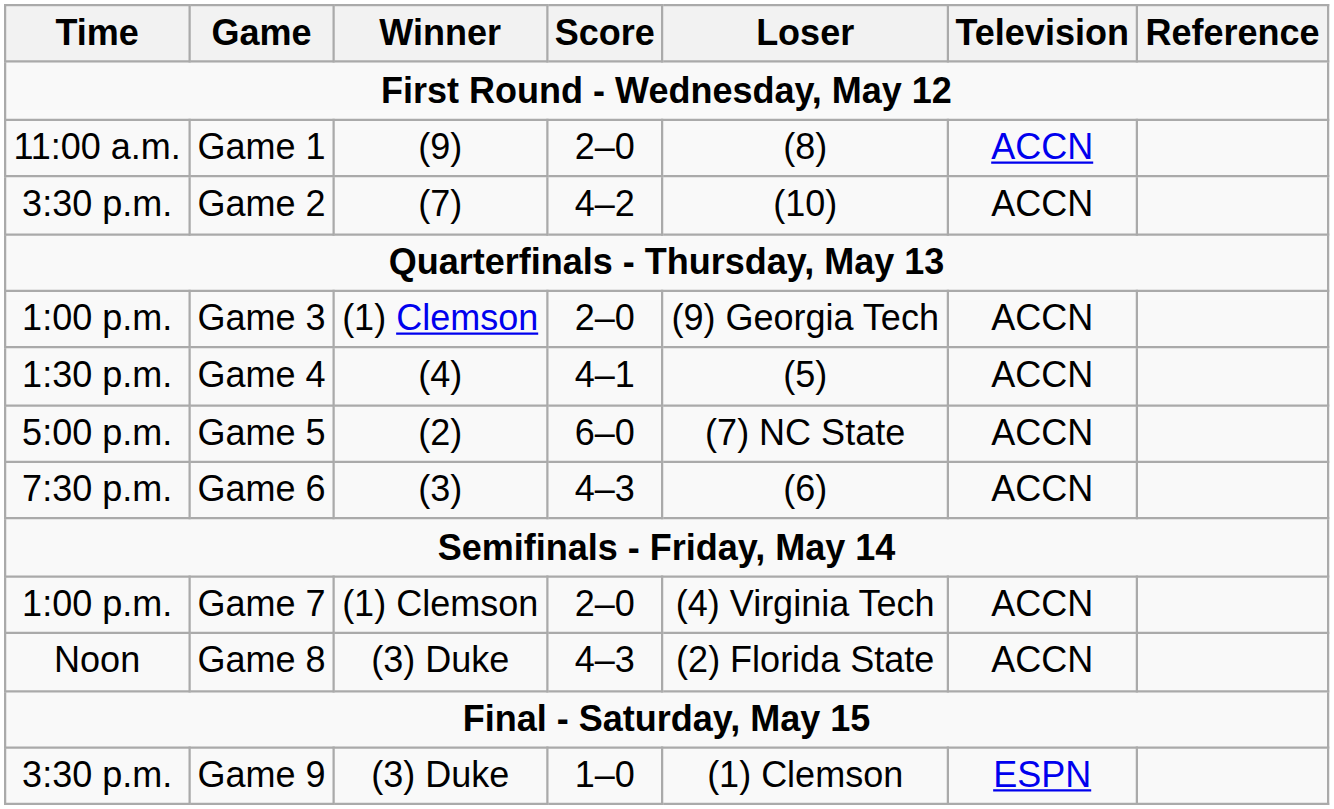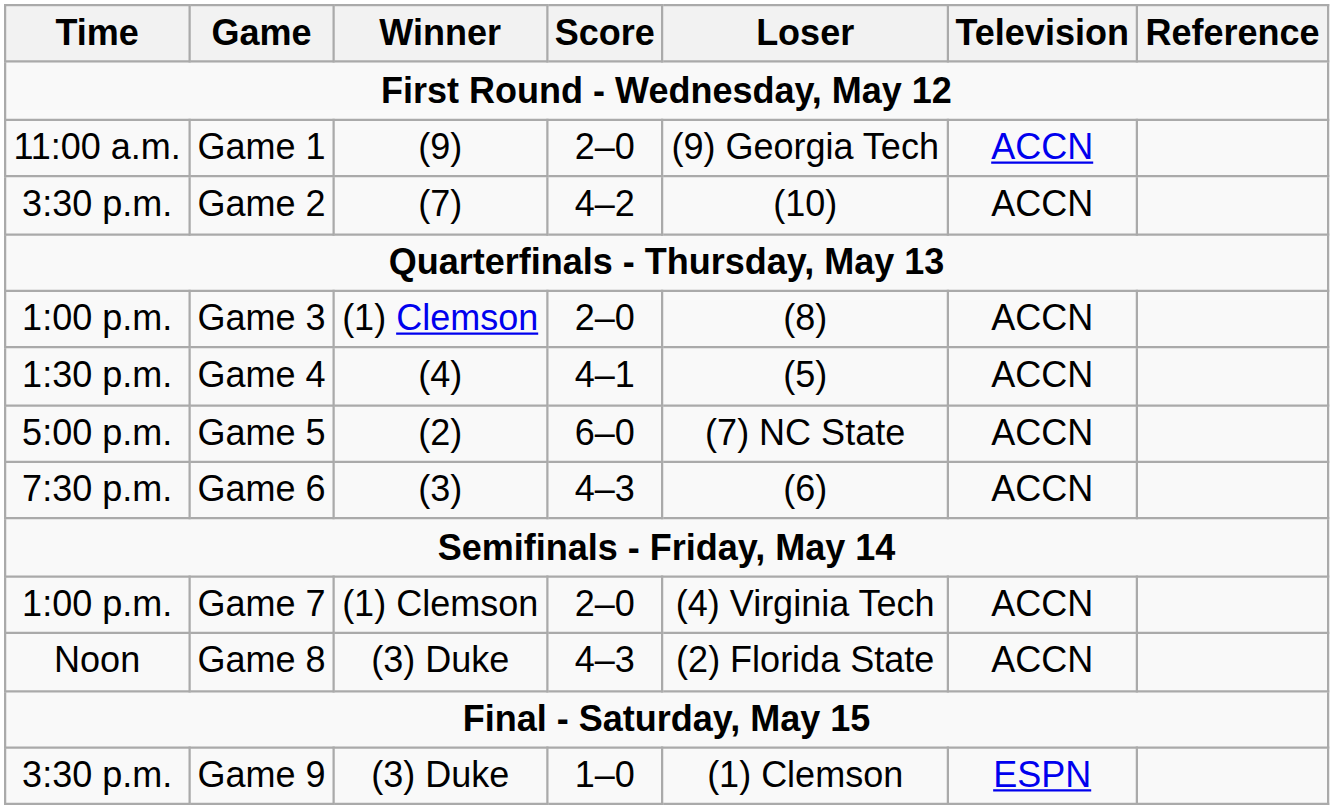Game 1 | Loser: (8) -> (9) Georgia Tech
Game 3 | Loser: (9) Georgia Tech -> (8)
